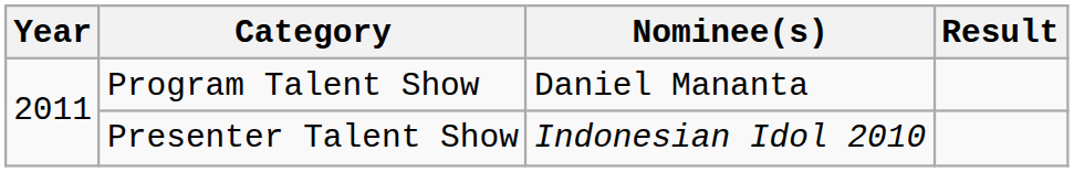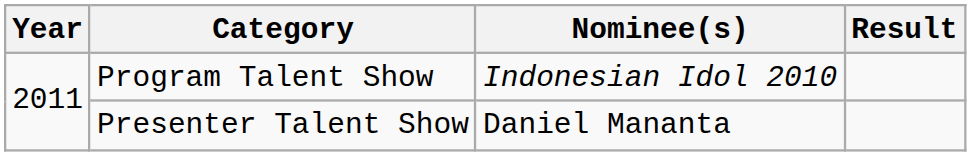Program Talent Show | Nominee(s): Daniel Mananta -> Indonesian Idol 2010
Presenter Talent Show | Nominee(s): Indonesian Idol 2010 -> Daniel Mananta
